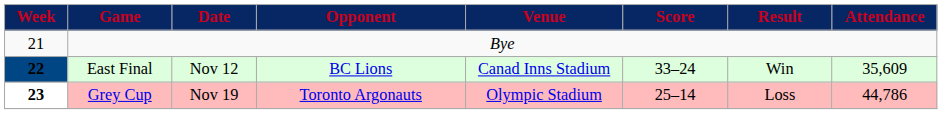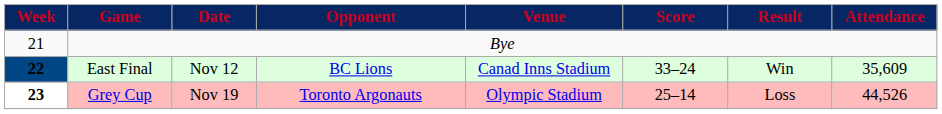Grey Cup | Attendance: 44,786 -> 44,526
